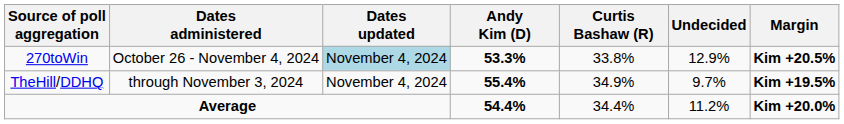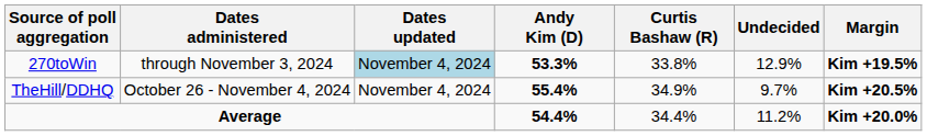270toWin | Dates administered: October 26 - November 4, 2024 -> through November 3, 2024
270toWin | Margin: Kim +20.5% -> Kim +19.5%
TheHill/DDHQ | Dates administered: through November 3, 2024 -> October 26 - November 4, 2024
TheHill/DDHQ | Margin: Kim +19.5% -> Kim +20.5%
